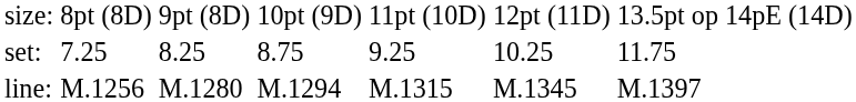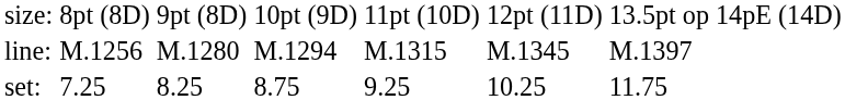rows swapped: set: <-> line:
